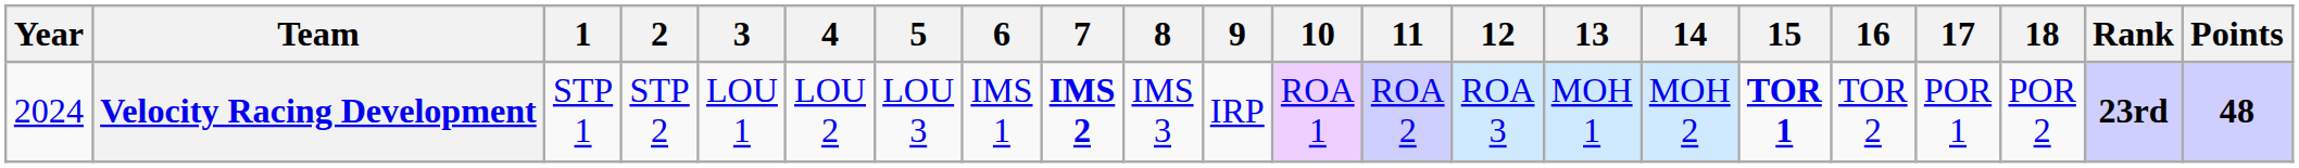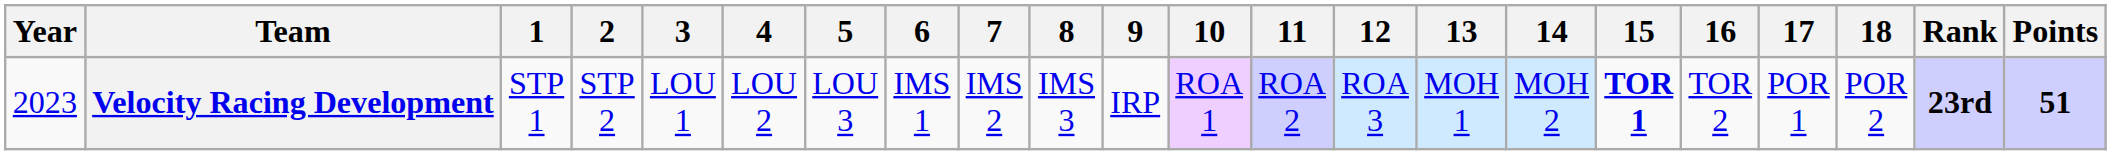Velocity Racing Development | Year: 2024 -> 2023
Velocity Racing Development | 7: bold -> normal
Velocity Racing Development | Points: 48 -> 51
